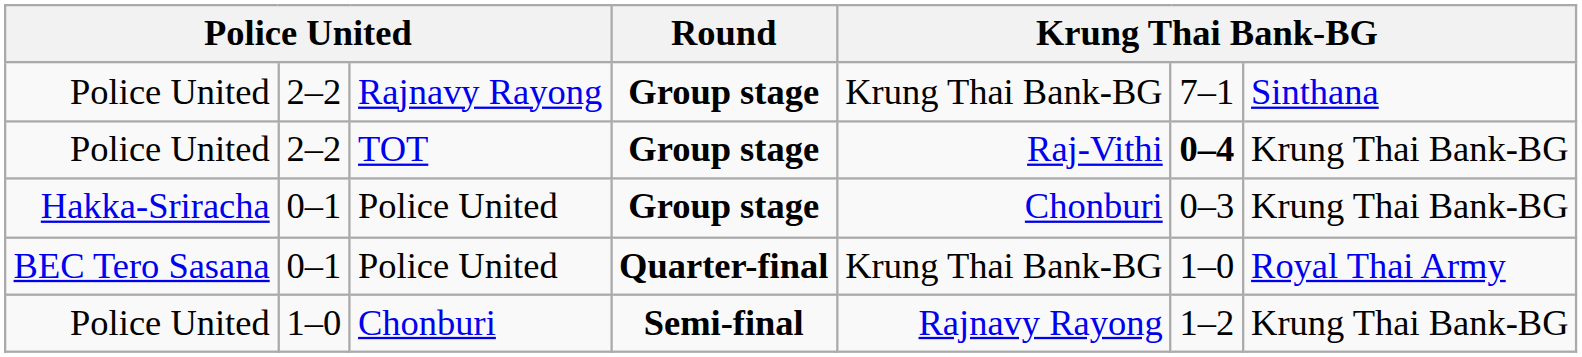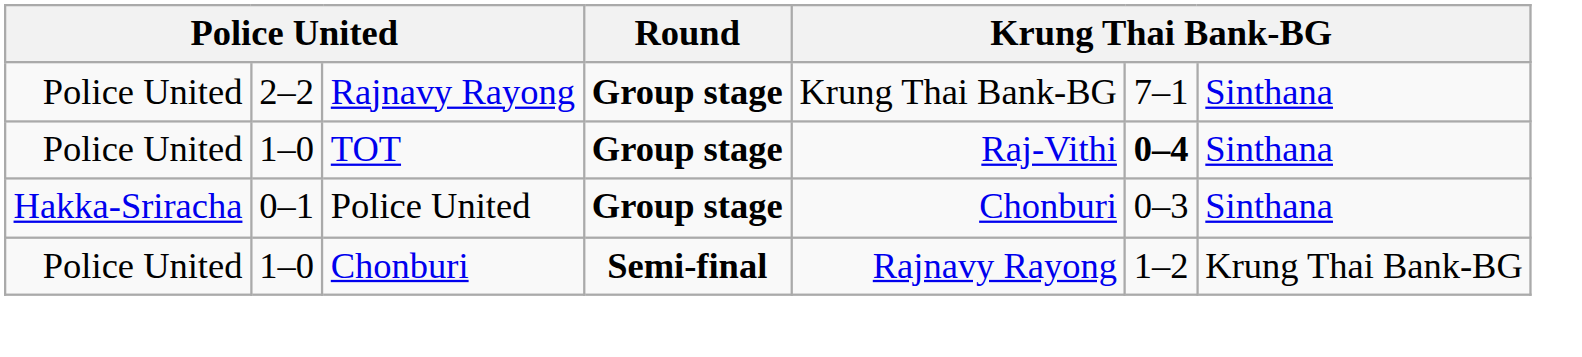TOT | column 2: 2–2 -> 1–0
TOT | column 7: Krung Thai Bank-BG -> Sinthana
Hakka-Sriracha / Police United | column 7: Krung Thai Bank-BG -> Sinthana
- row: BEC Tero Sasana | 0–1 | Police United | Quarter-final | Krung Thai Bank-BG | 1–0 | Royal Thai Army
